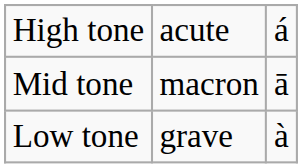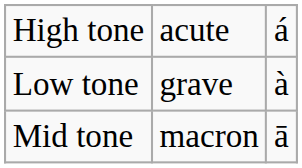rows swapped: Mid tone <-> Low tone
